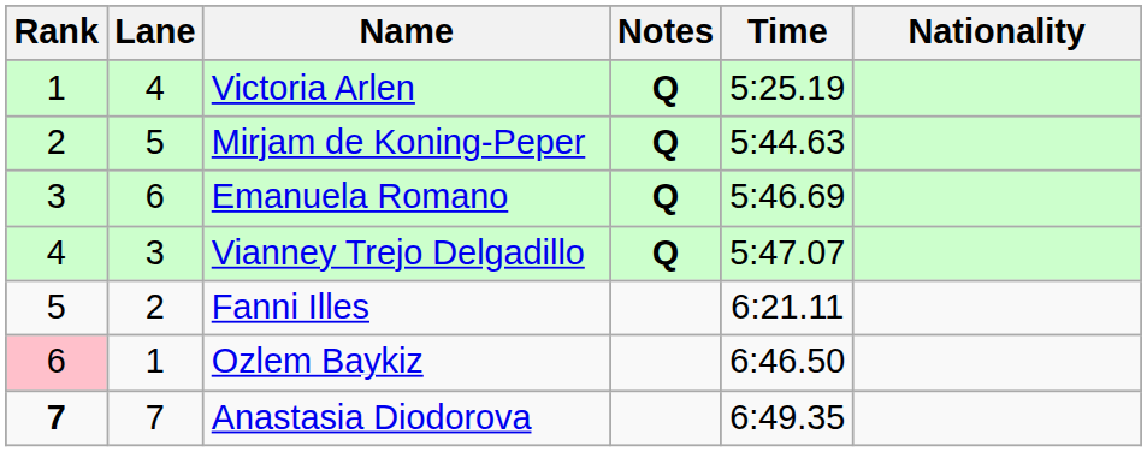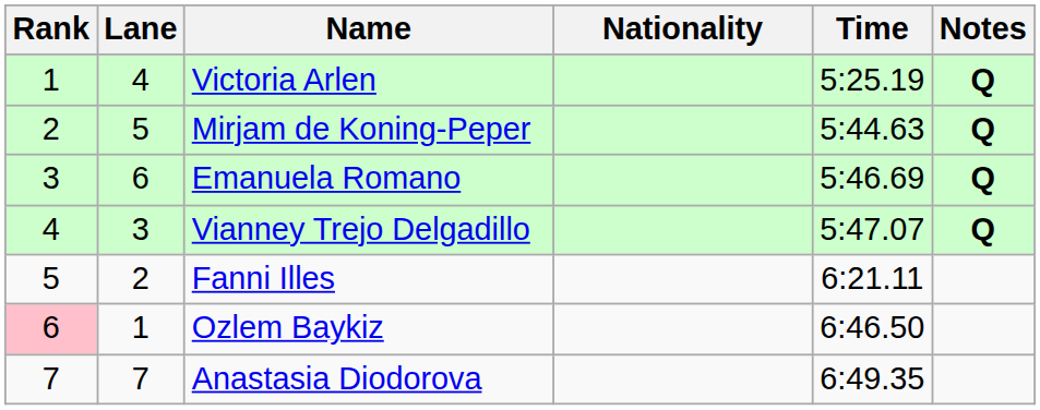columns swapped: Nationality <-> Notes
Anastasia Diodorova | Rank: bold -> normal
